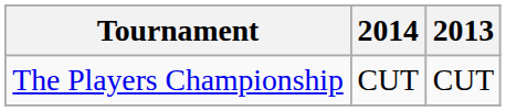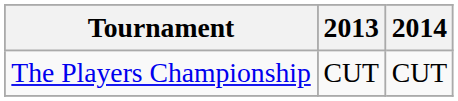columns swapped: 2013 <-> 2014
